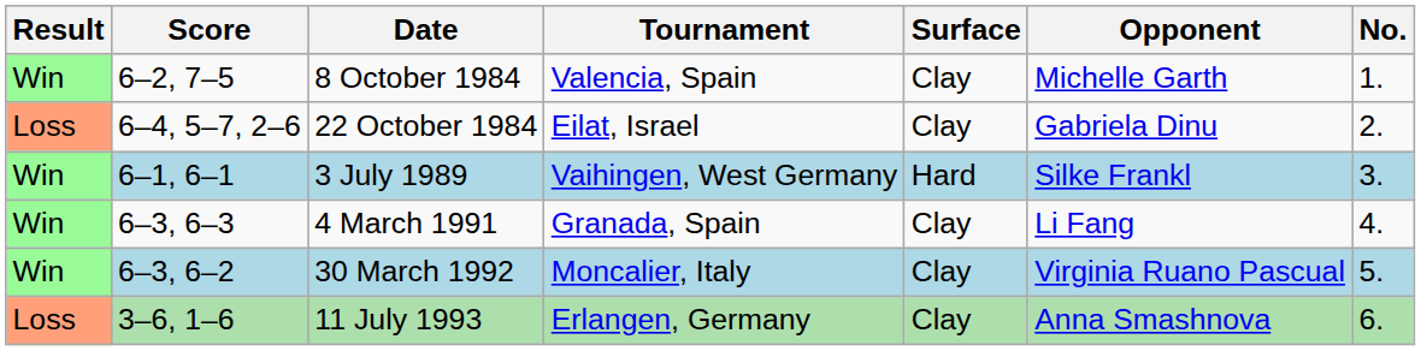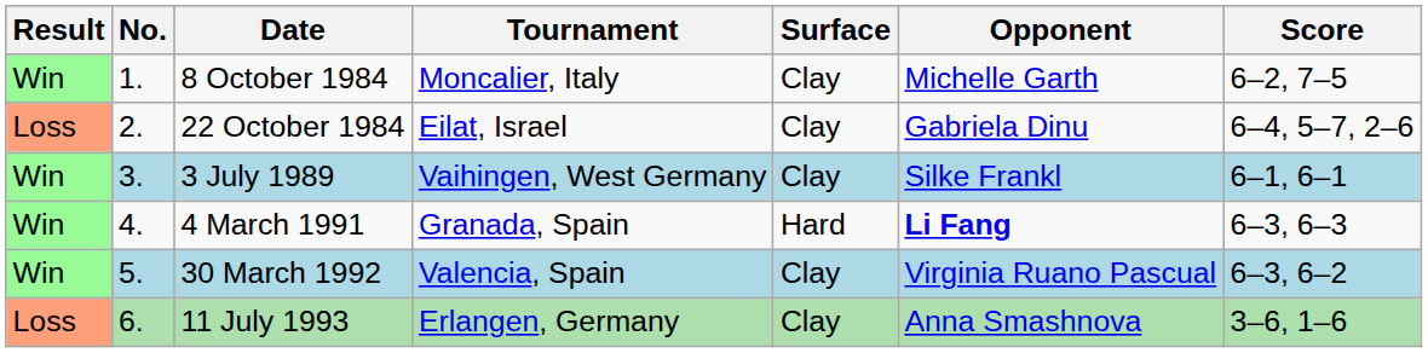columns swapped: No. <-> Score
8 October 1984 | Tournament: Valencia, Spain -> Moncalier, Italy
3 July 1989 | Surface: Hard -> Clay
4 March 1991 | Surface: Clay -> Hard
4 March 1991 | Opponent: normal -> bold
30 March 1992 | Tournament: Moncalier, Italy -> Valencia, Spain
